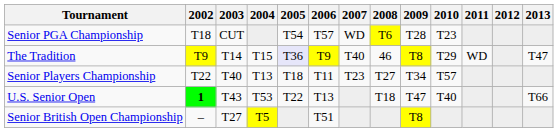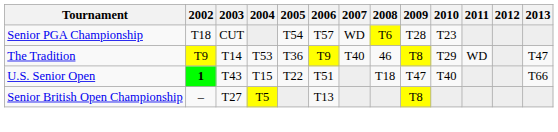The Tradition | 2004: T15 -> T53
The Tradition | 2005: lavender background -> no background
- row: Senior Players Championship | T22 | T40 | T13 | T18 | T11 | T23 | T27 | T34 | T57
U.S. Senior Open | 2004: T53 -> T15
U.S. Senior Open | 2006: T13 -> T51
Senior British Open Championship | 2006: T51 -> T13
